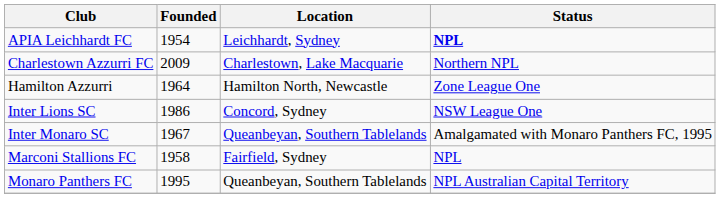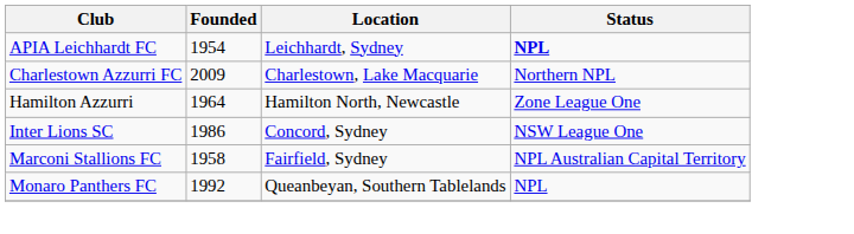- row: Inter Monaro SC | 1967 | Queanbeyan, Southern Tablelands | Amalgamated with Monaro Panthers FC, 1995
Marconi Stallions FC | Status: NPL -> NPL Australian Capital Territory
Monaro Panthers FC | Founded: 1995 -> 1992
Monaro Panthers FC | Status: NPL Australian Capital Territory -> NPL
